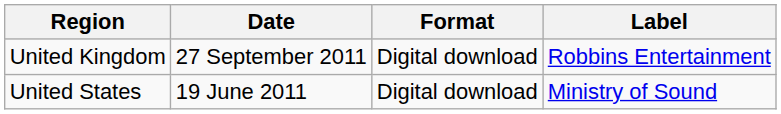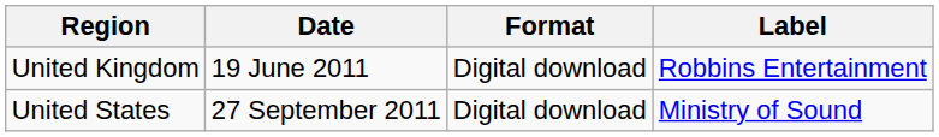United Kingdom | Date: 27 September 2011 -> 19 June 2011
United States | Date: 19 June 2011 -> 27 September 2011
